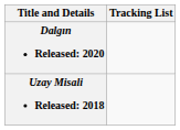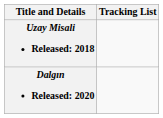rows swapped: Uzay Misali Released: 2018 <-> Dalgın Released: 2020
